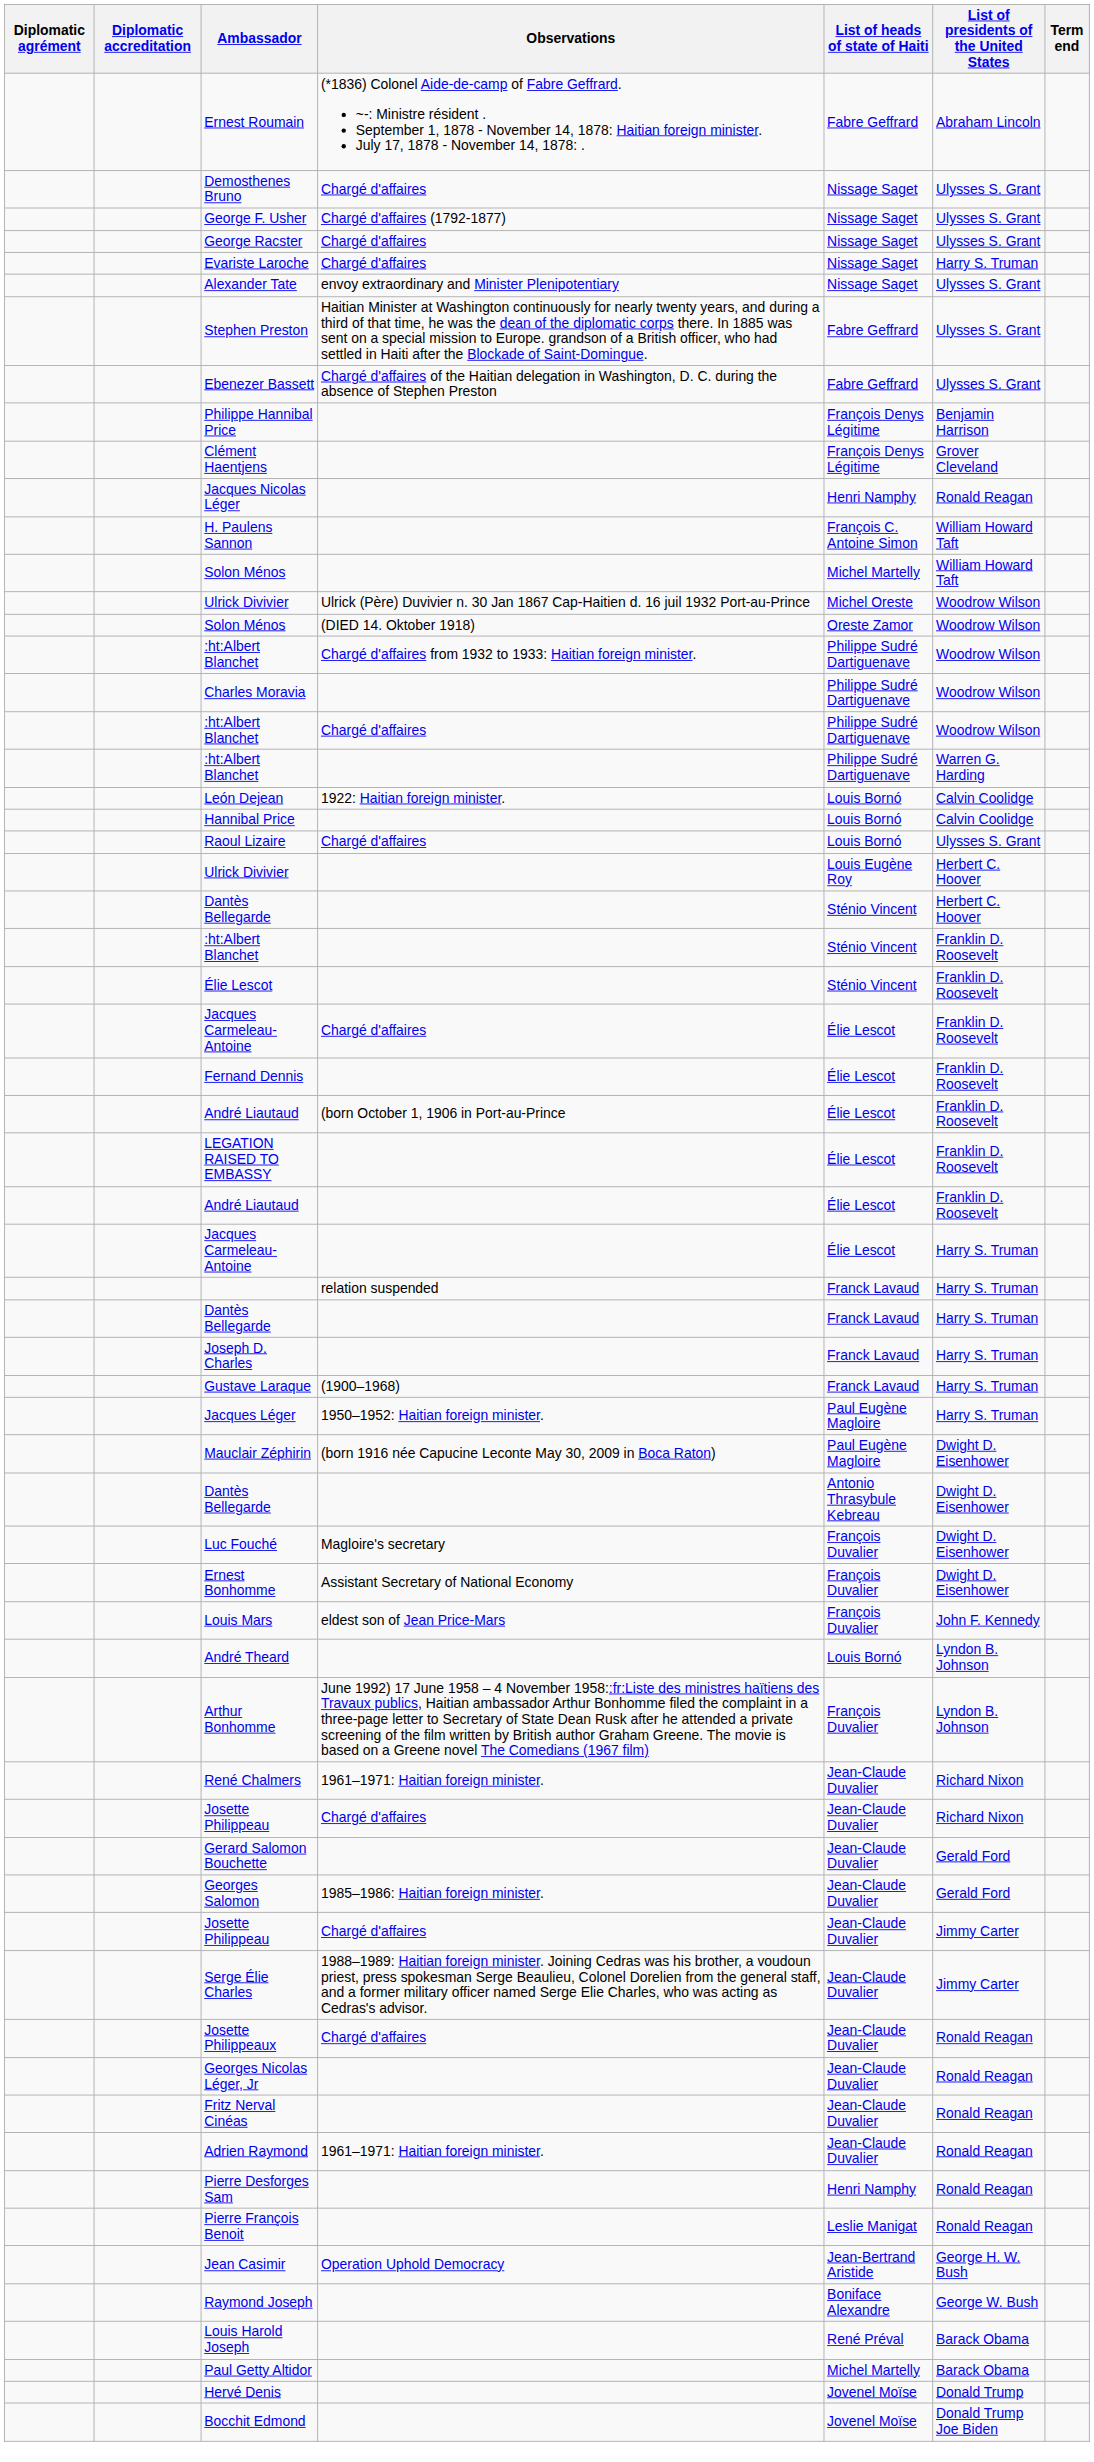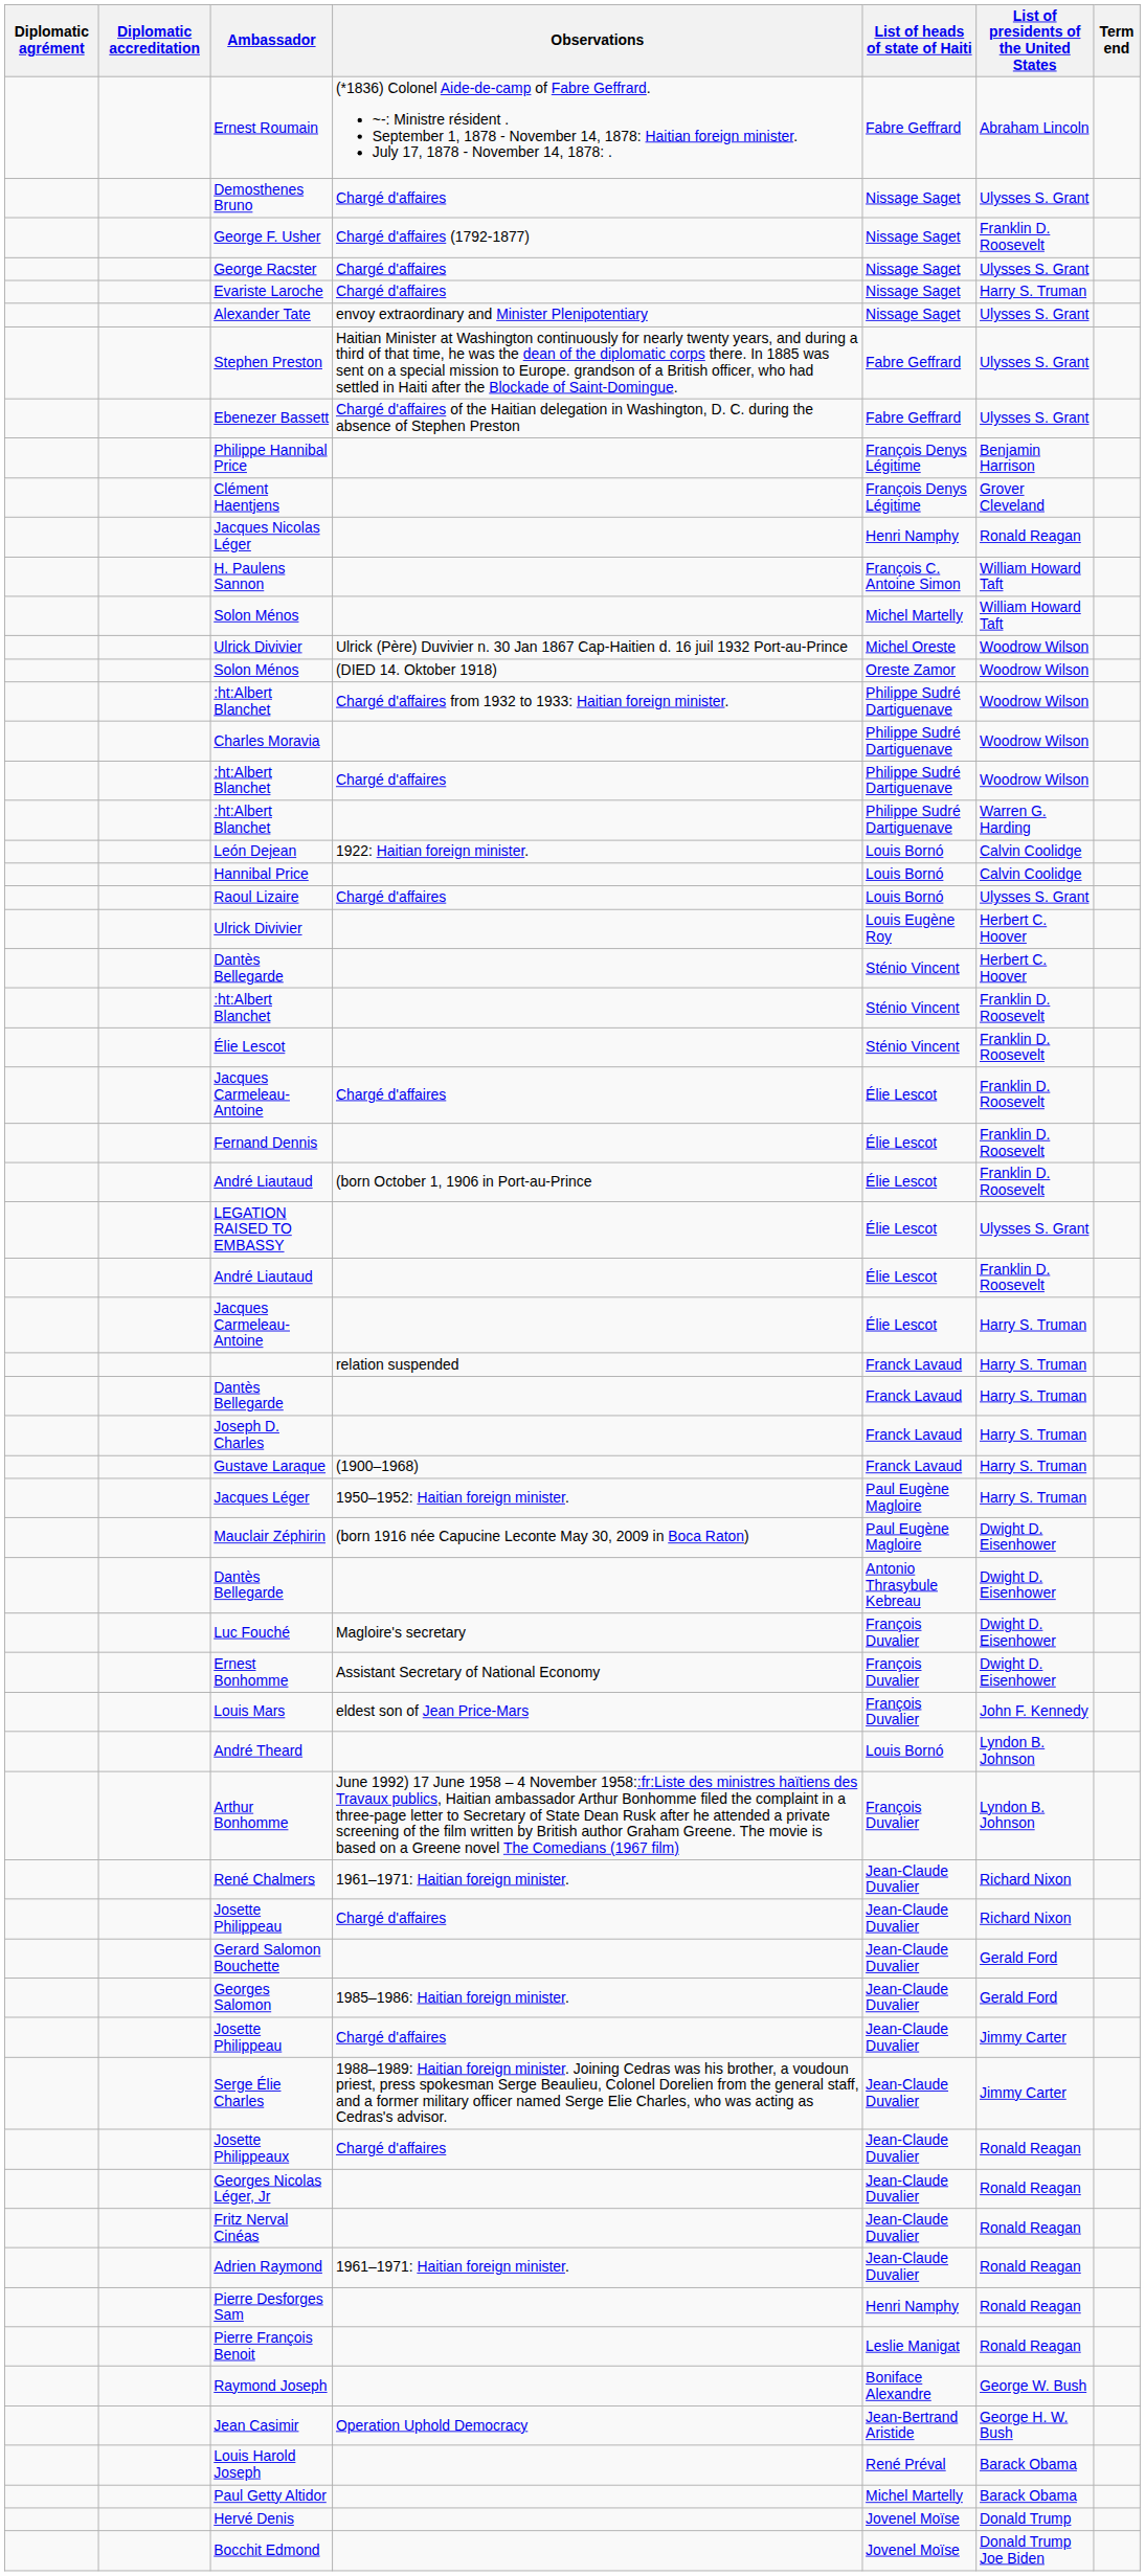George F. Usher | List of presidents of the United States: Ulysses S. Grant -> Franklin D. Roosevelt
LEGATION RAISED TO EMBASSY | List of presidents of the United States: Franklin D. Roosevelt -> Ulysses S. Grant
rows swapped: Jean Casimir <-> Raymond Joseph
